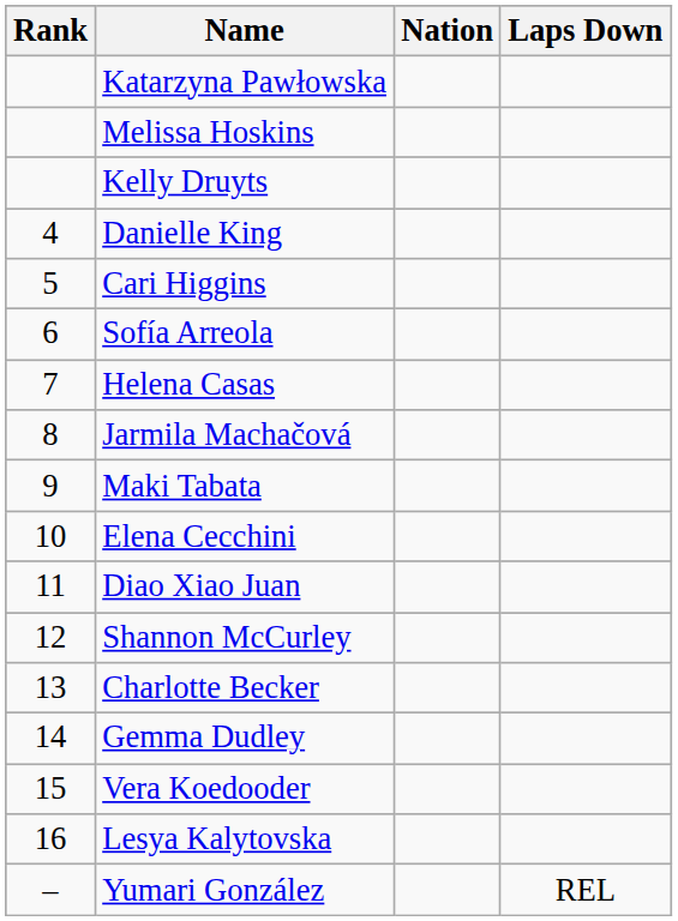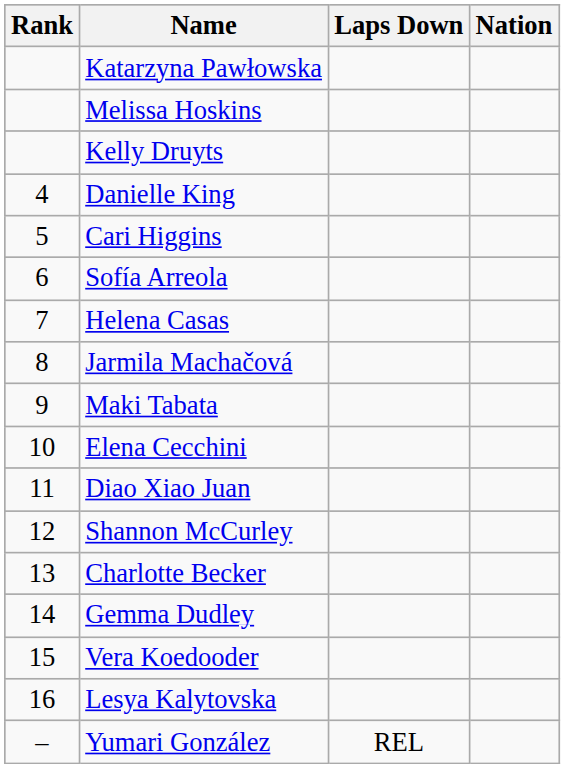columns swapped: Nation <-> Laps Down
